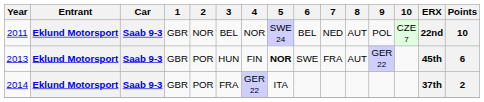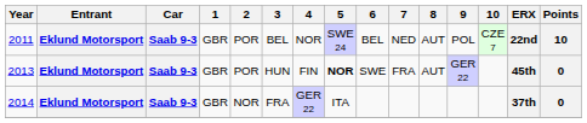2011 | 2: NOR -> POR
2013 | Points: 6 -> 0
2014 | 2: POR -> NOR
2014 | Points: 2 -> 0
